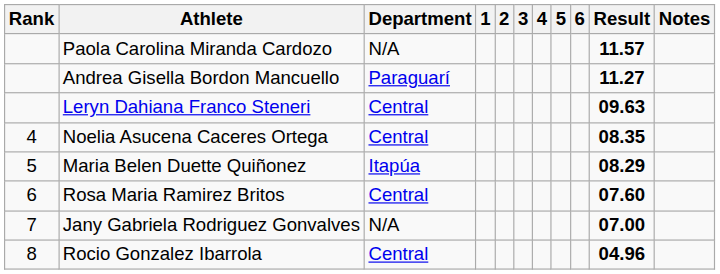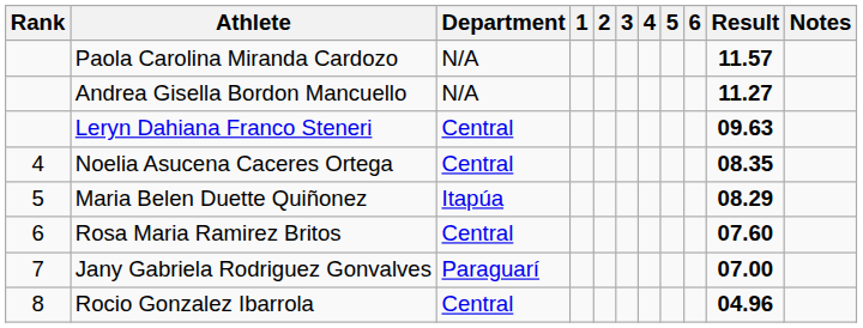Andrea Gisella Bordon Mancuello | Department: Paraguarí -> N/A
Jany Gabriela Rodriguez Gonvalves | Department: N/A -> Paraguarí
